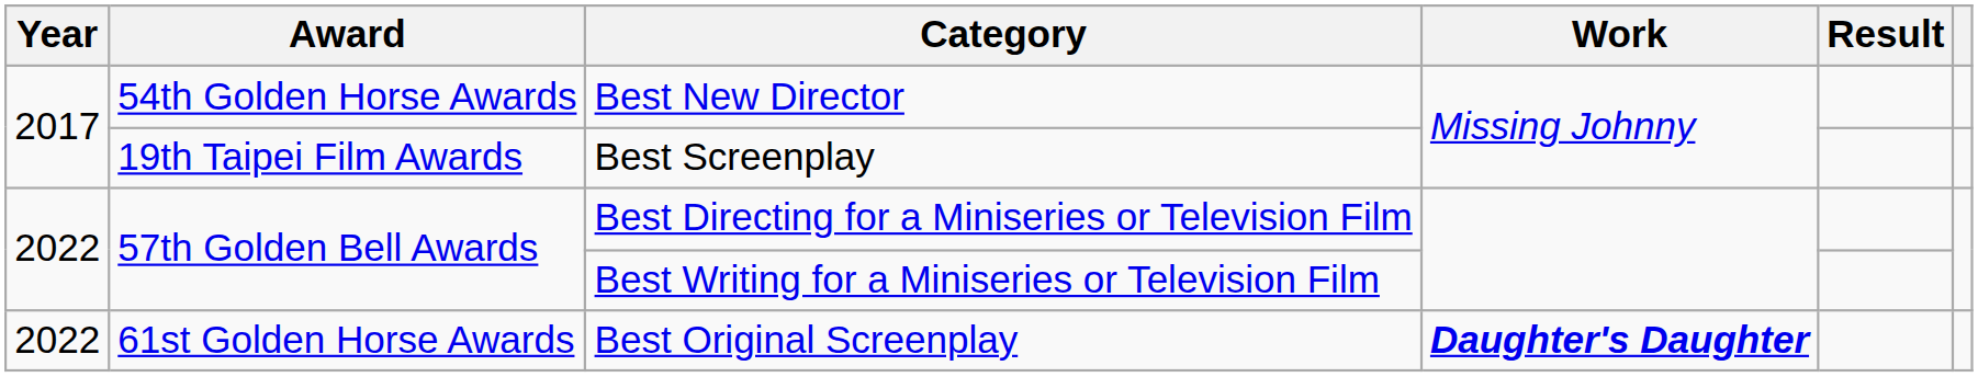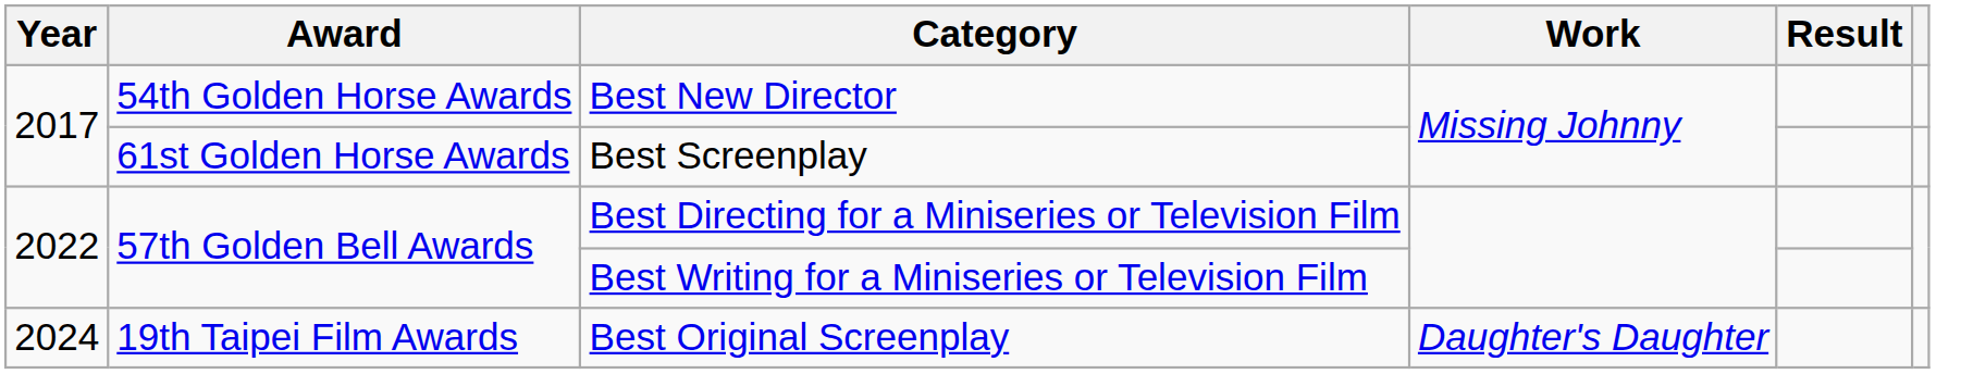Best Screenplay | Award: 19th Taipei Film Awards -> 61st Golden Horse Awards
Best Original Screenplay | Year: 2022 -> 2024
Best Original Screenplay | Award: 61st Golden Horse Awards -> 19th Taipei Film Awards
Best Original Screenplay | Work: bold -> normal
